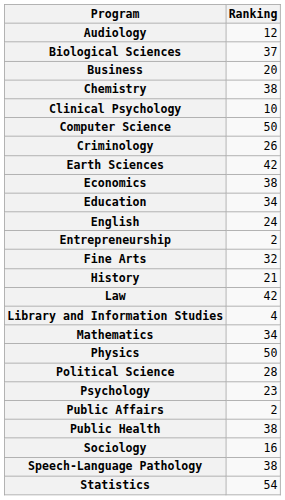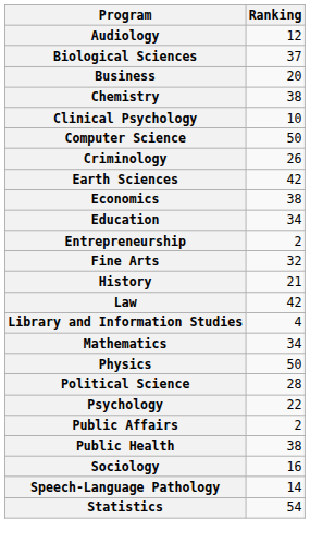- row: English | 24
Psychology | Ranking: 23 -> 22
Speech-Language Pathology | Ranking: 38 -> 14
